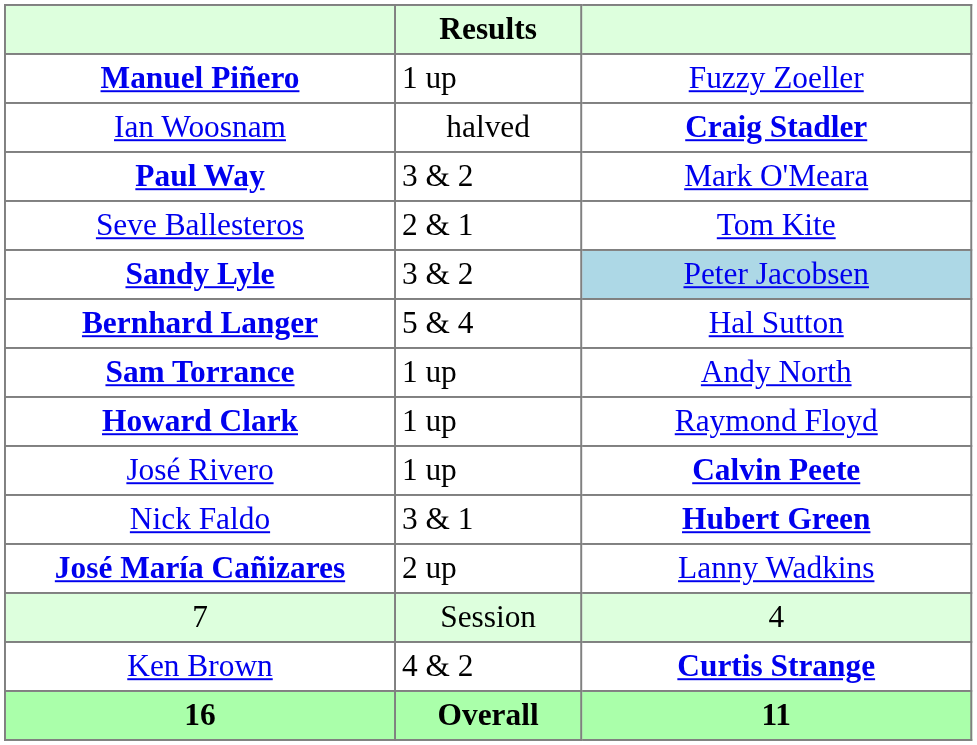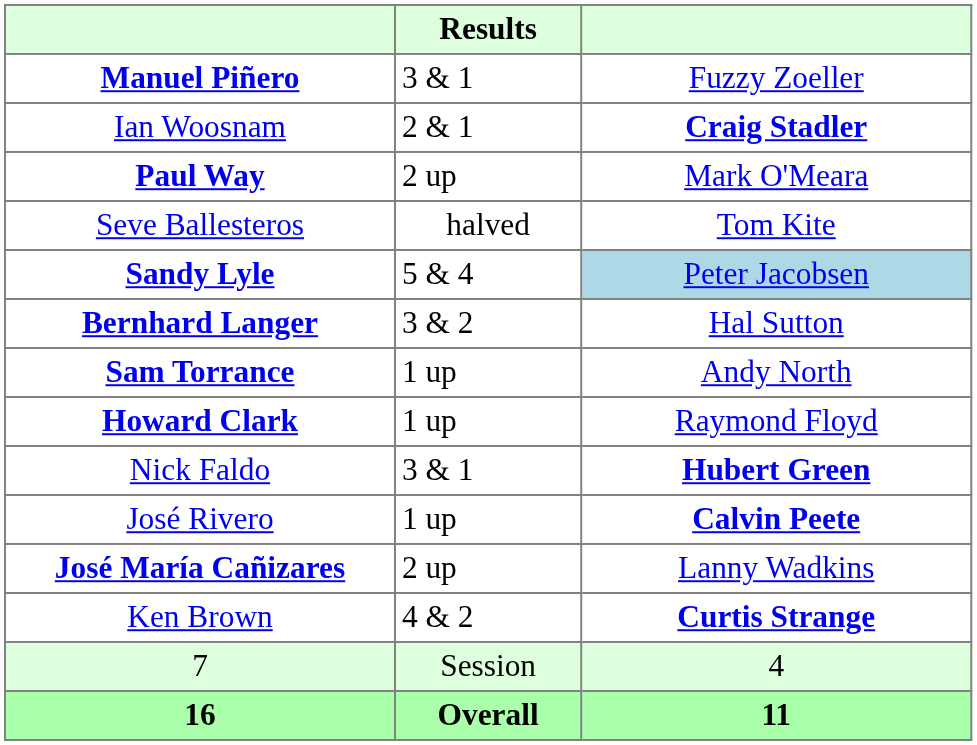Manuel Piñero | Results: 1 up -> 3 & 1
Ian Woosnam | Results: halved -> 2 & 1
Paul Way | Results: 3 & 2 -> 2 up
Seve Ballesteros | Results: 2 & 1 -> halved
Sandy Lyle | Results: 3 & 2 -> 5 & 4
Bernhard Langer | Results: 5 & 4 -> 3 & 2
rows swapped: José Rivero <-> Nick Faldo
rows swapped: Ken Brown <-> 7
